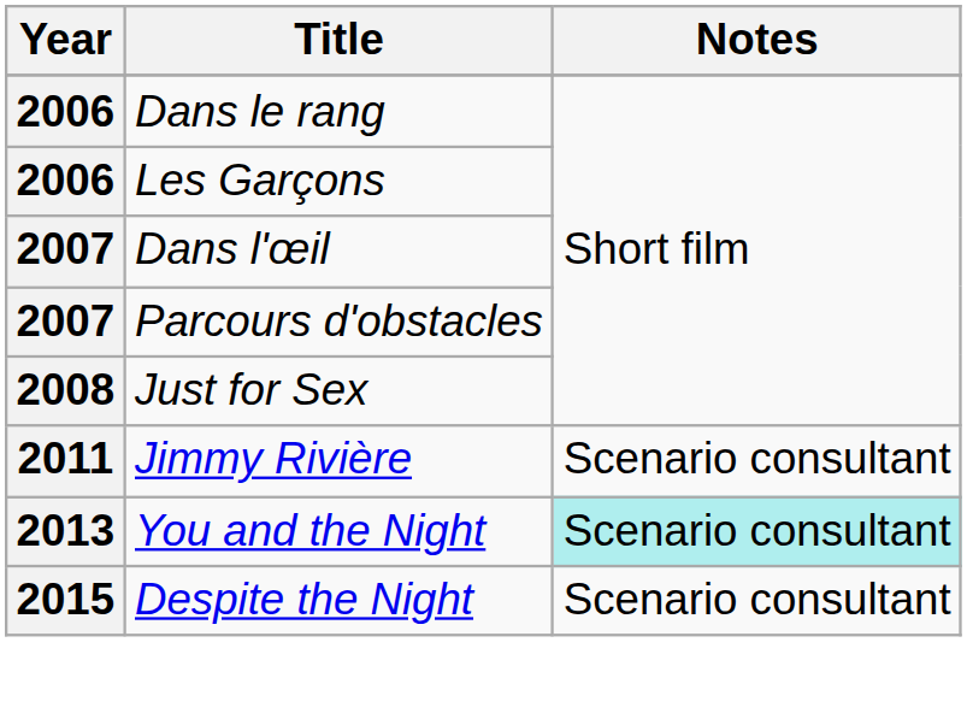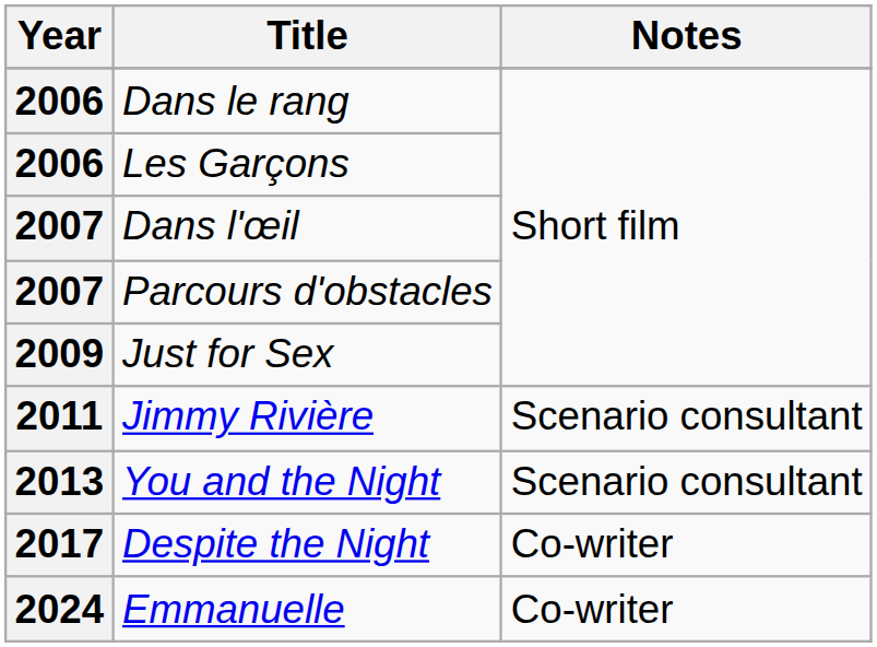Just for Sex | Year: 2008 -> 2009
You and the Night | Notes: paleturquoise background -> no background
Despite the Night | Year: 2015 -> 2017
Despite the Night | Notes: Scenario consultant -> Co-writer
+ row: 2024 | Emmanuelle | Co-writer
